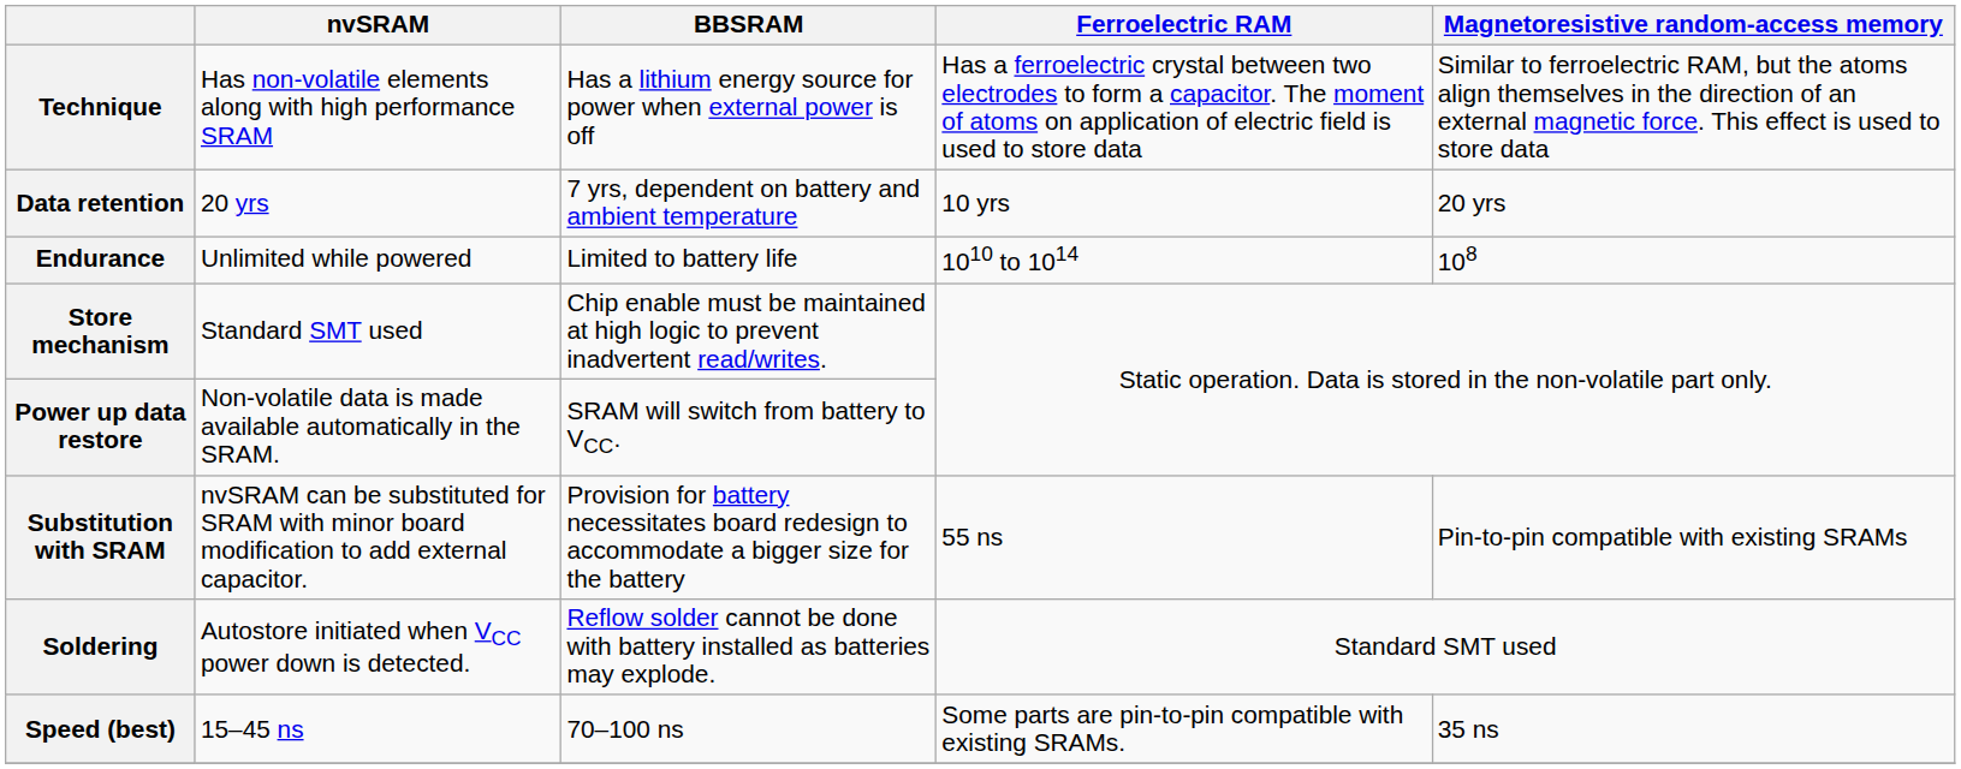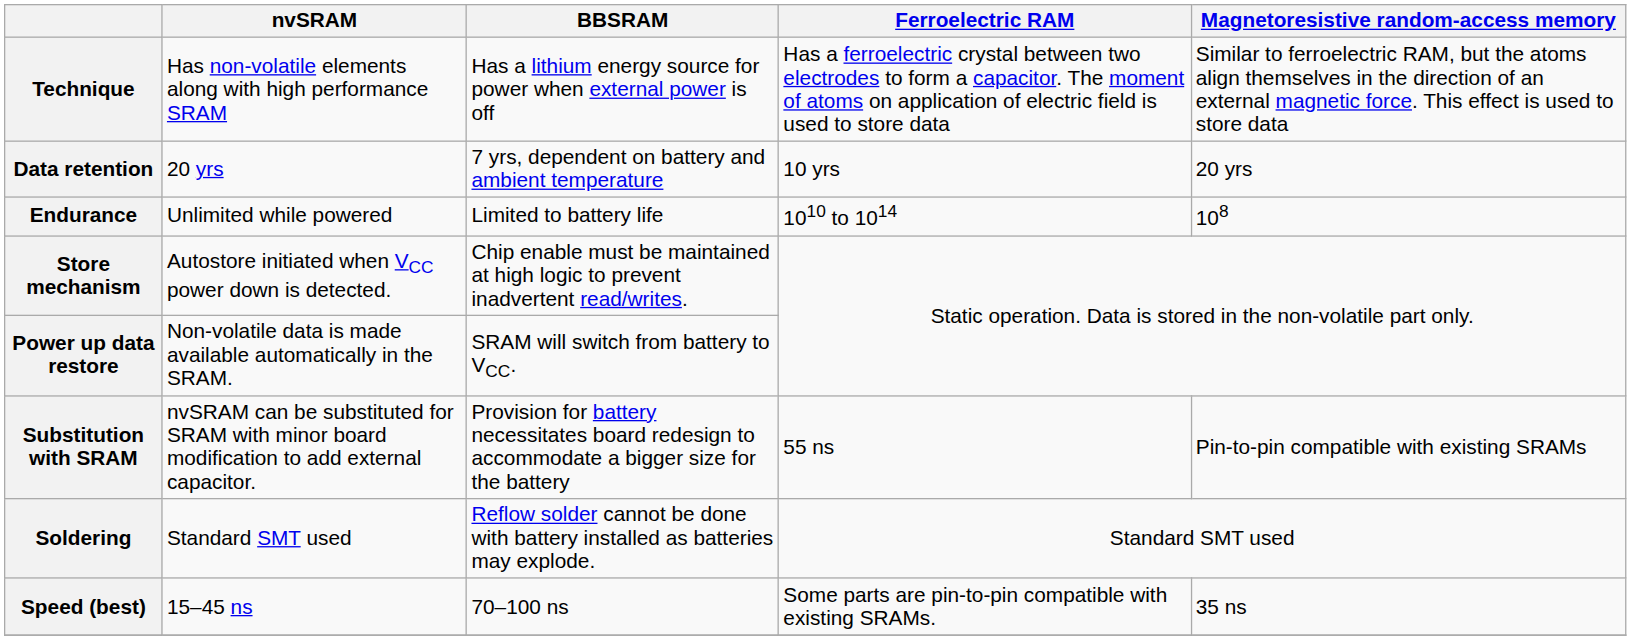Store mechanism | nvSRAM: Standard SMT used -> Autostore initiated when VCC power down is detected.
Soldering | nvSRAM: Autostore initiated when VCC power down is detected. -> Standard SMT used
